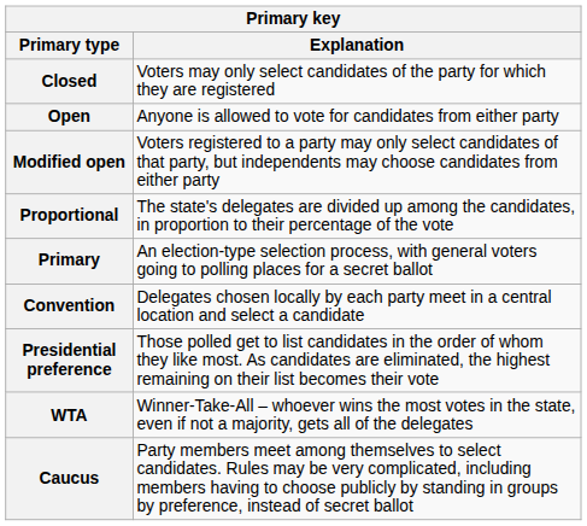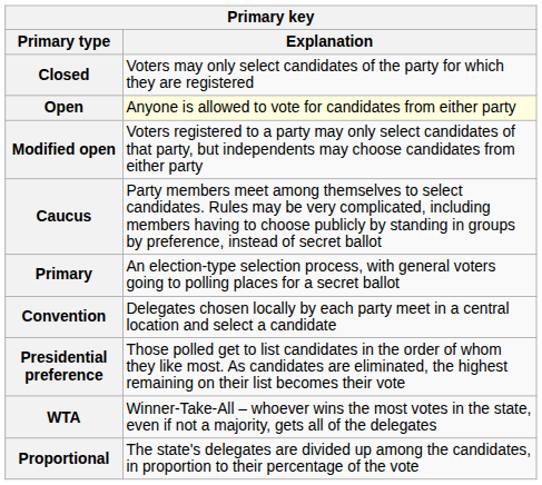Open | Explanation: no background -> lightyellow background
rows swapped: Caucus <-> Proportional
